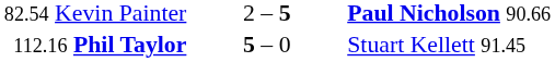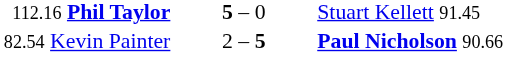rows swapped: 82.54 Kevin Painter <-> 112.16 Phil Taylor
